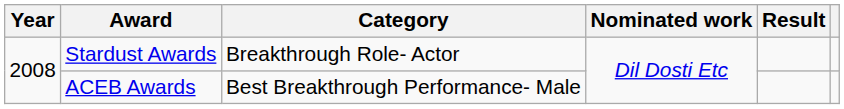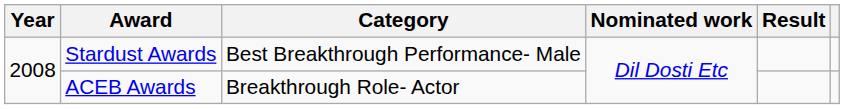Stardust Awards | Category: Breakthrough Role- Actor -> Best Breakthrough Performance- Male
ACEB Awards | Category: Best Breakthrough Performance- Male -> Breakthrough Role- Actor
